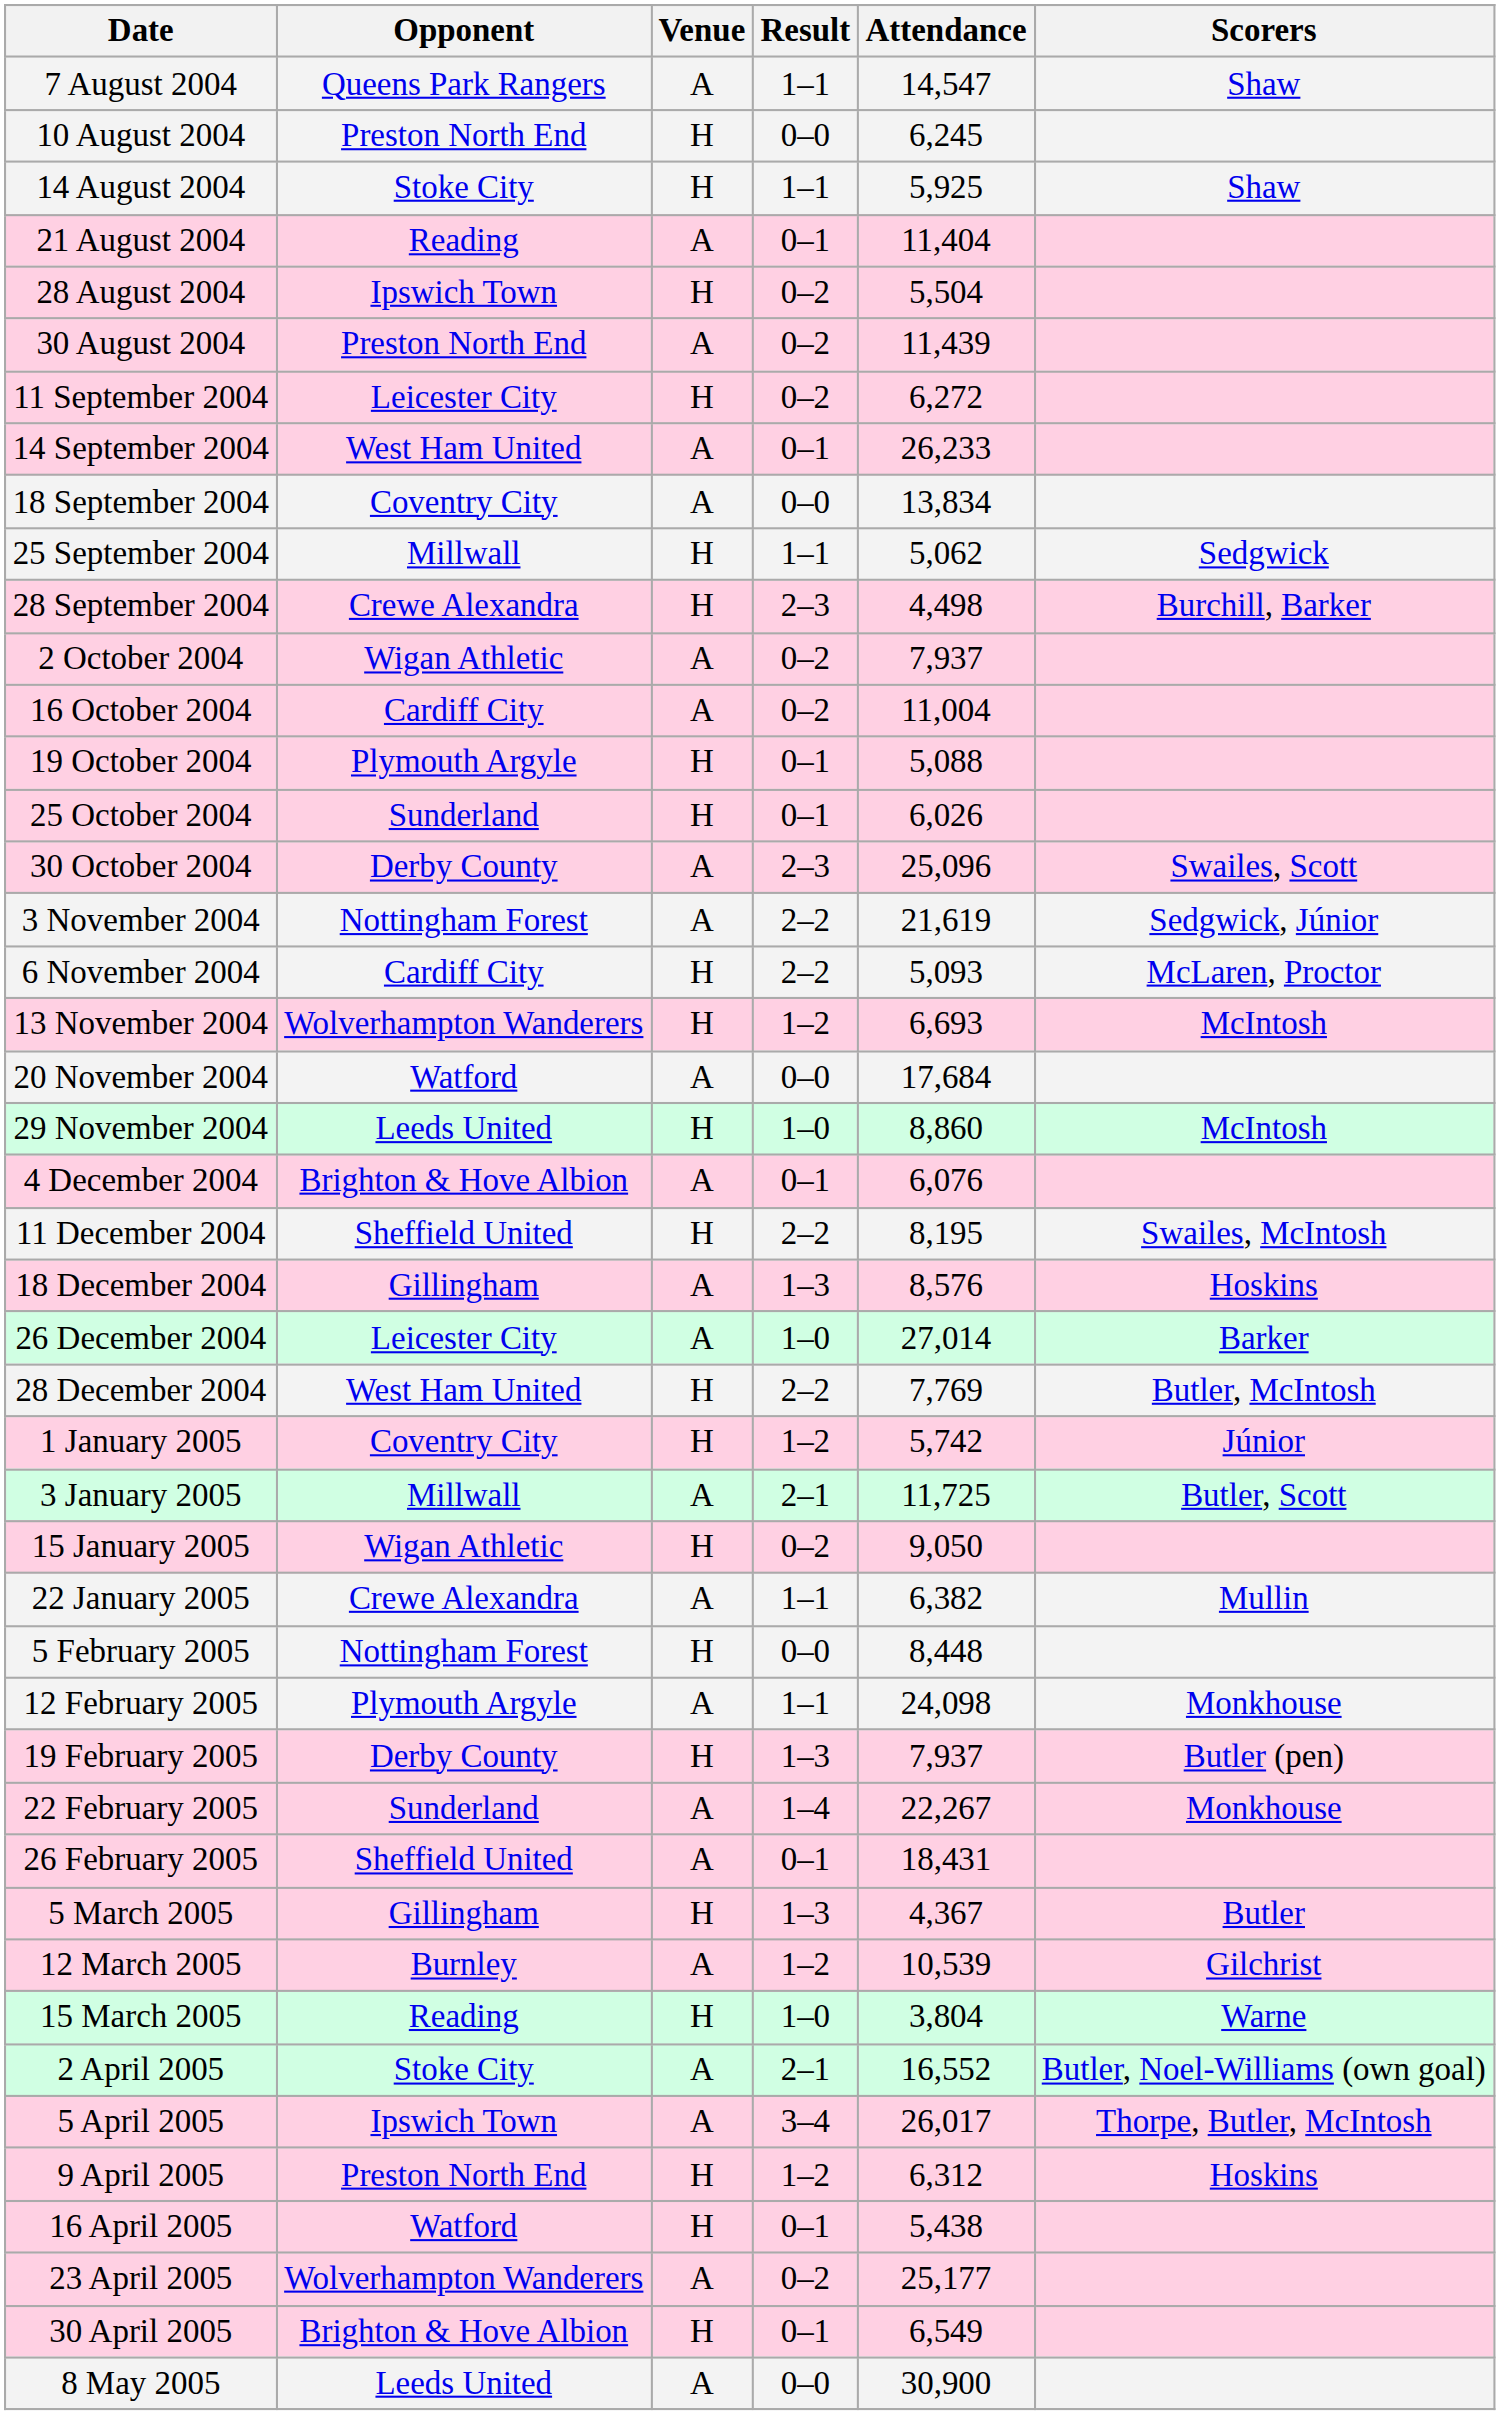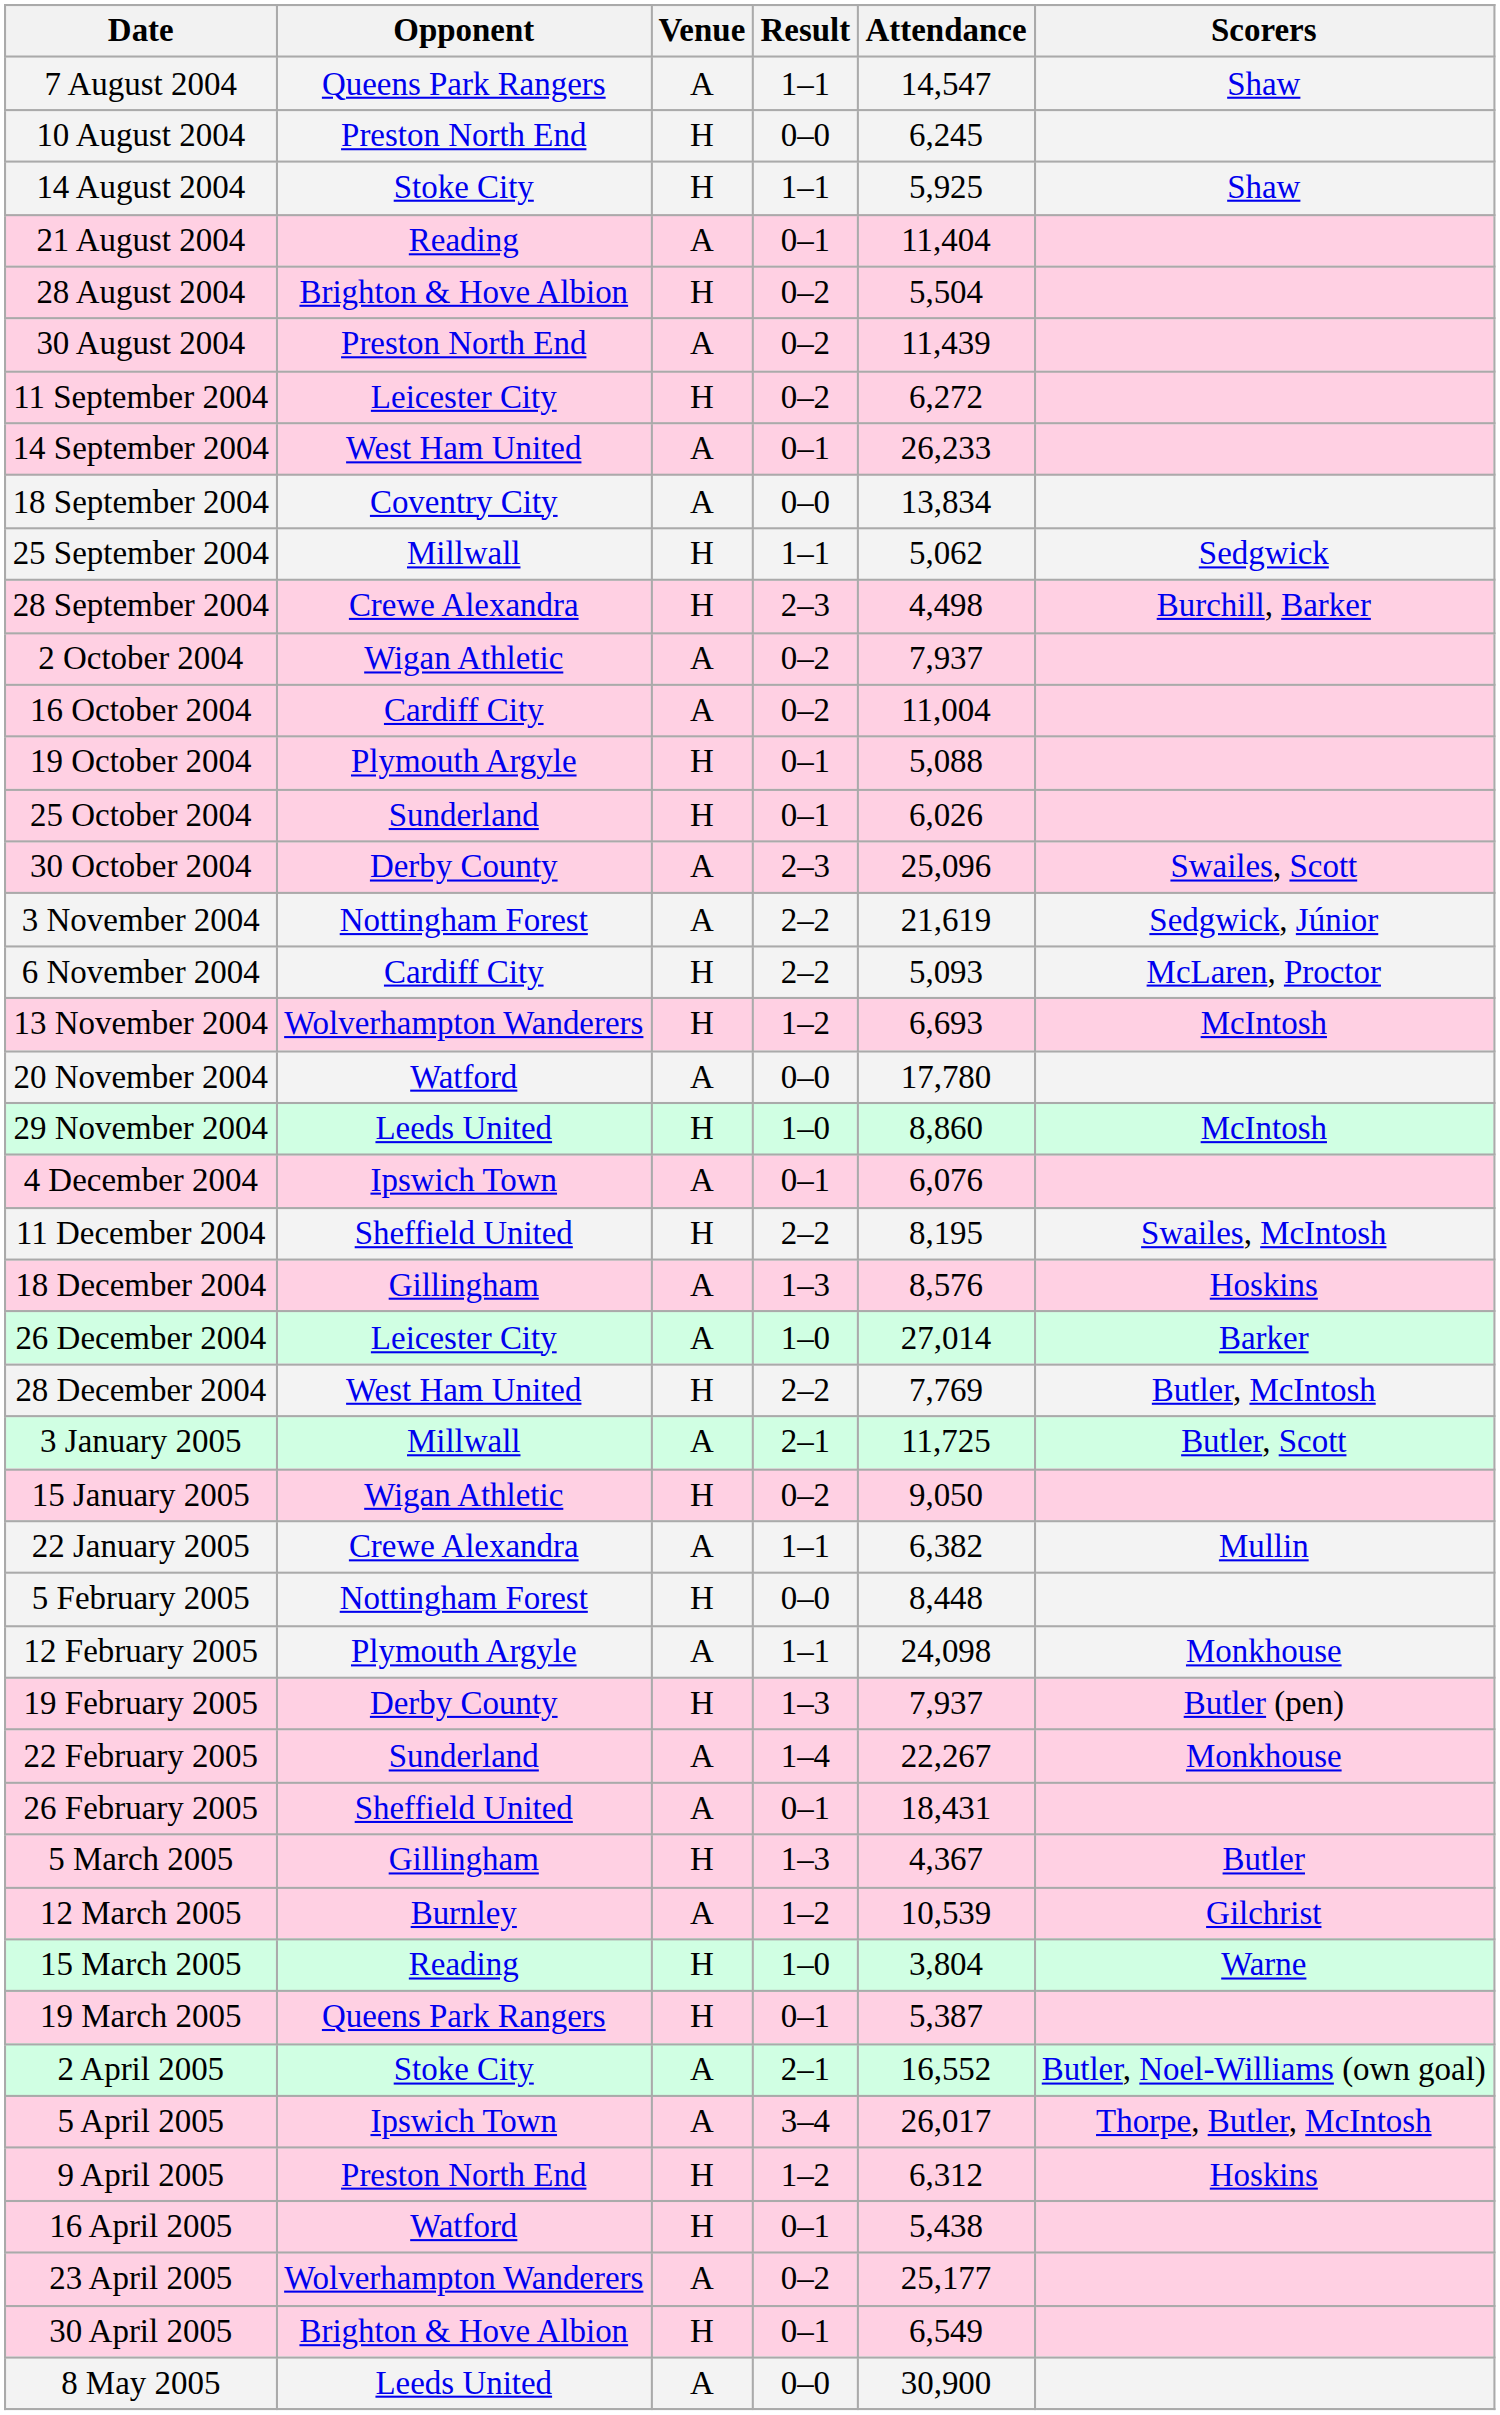28 August 2004 | Opponent: Ipswich Town -> Brighton & Hove Albion
20 November 2004 | Attendance: 17,684 -> 17,780
4 December 2004 | Opponent: Brighton & Hove Albion -> Ipswich Town
- row: 1 January 2005 | Coventry City | H | 1–2 | 5,742 | Júnior
+ row: 19 March 2005 | Queens Park Rangers | H | 0–1 | 5,387
